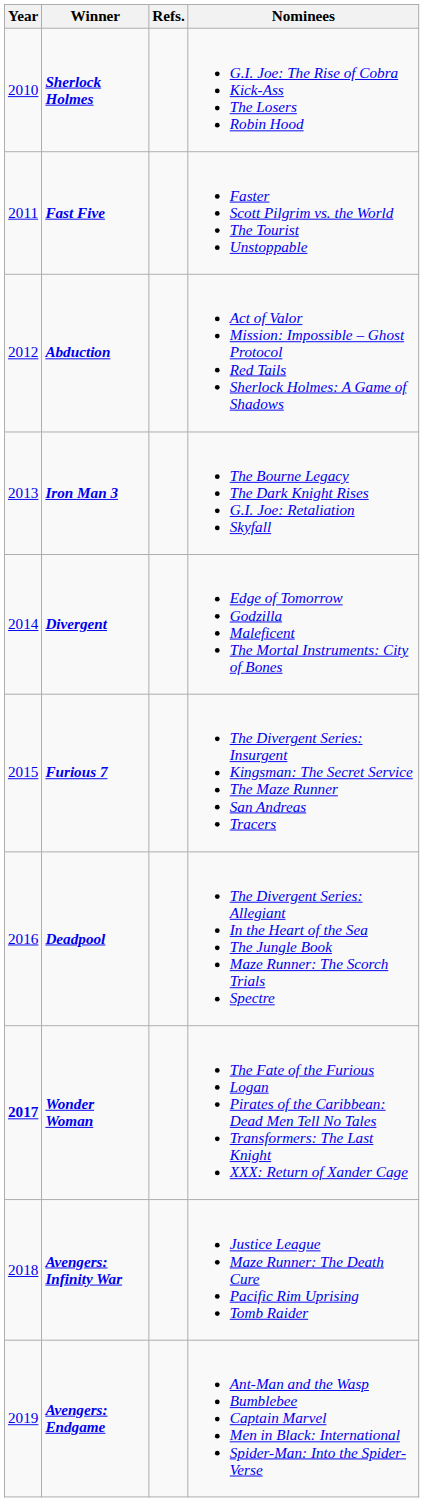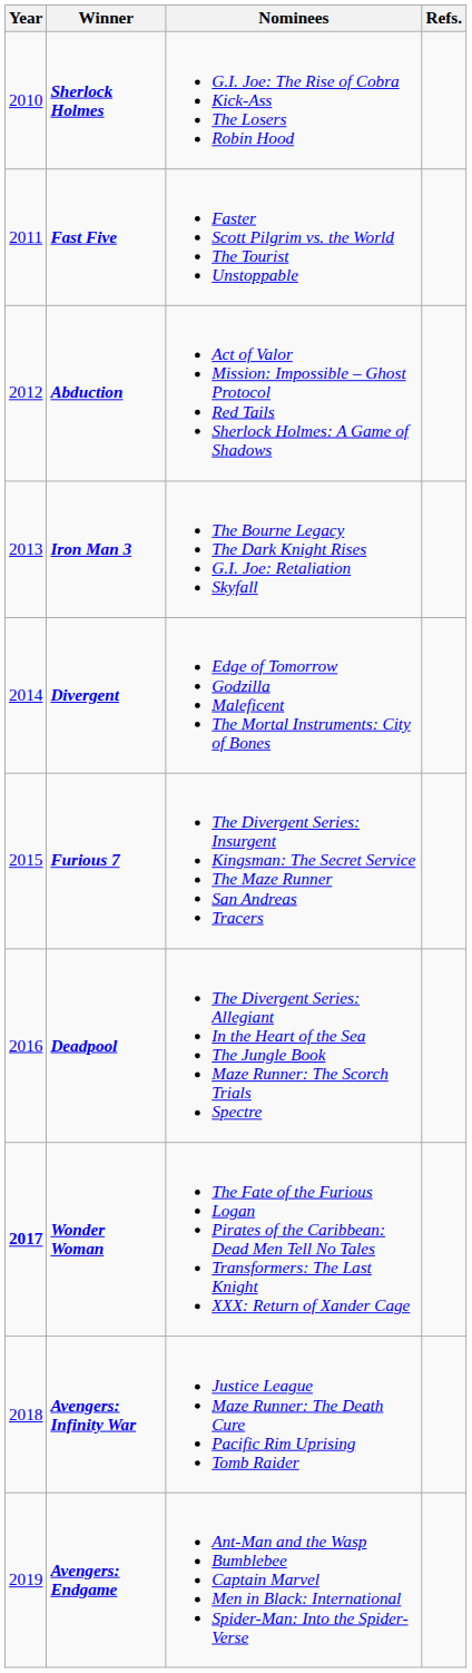columns swapped: Nominees <-> Refs.
